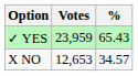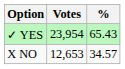✓ YES | Votes: 23,959 -> 23,954
